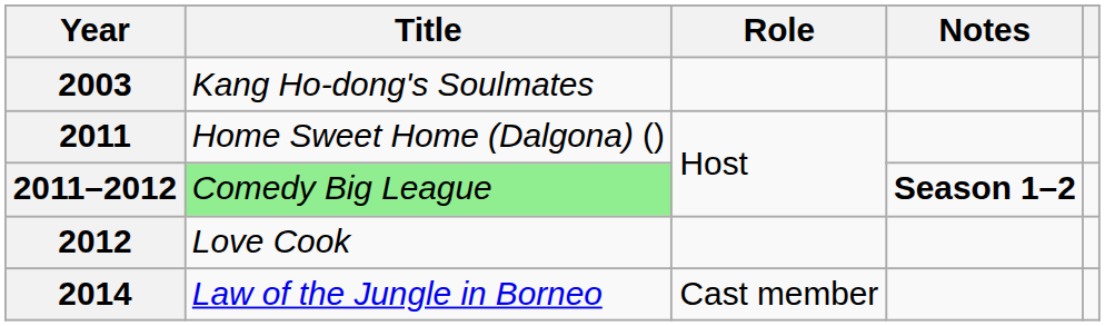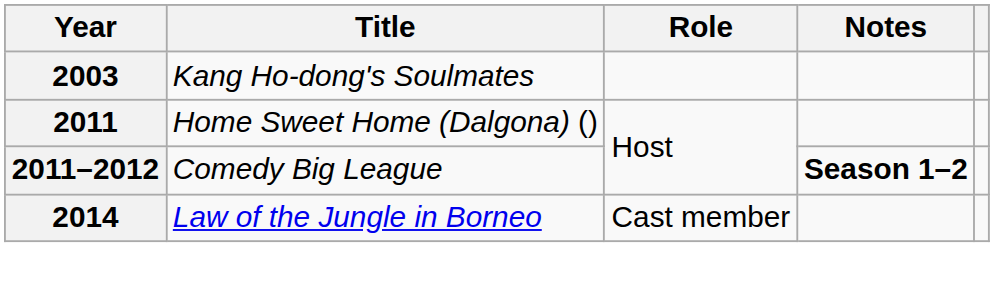2011–2012 | Title: lightgreen background -> no background
- row: 2012 | Love Cook
